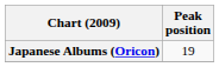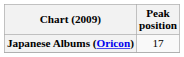Japanese Albums (Oricon) | Peak position: 19 -> 17
